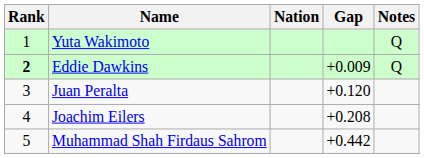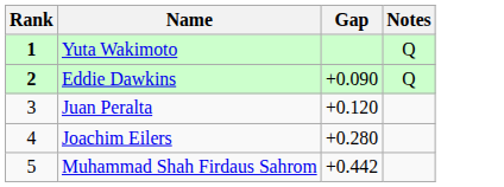- column: Nation
Yuta Wakimoto | Rank: normal -> bold
Eddie Dawkins | Gap: +0.009 -> +0.090
Joachim Eilers | Gap: +0.208 -> +0.280
